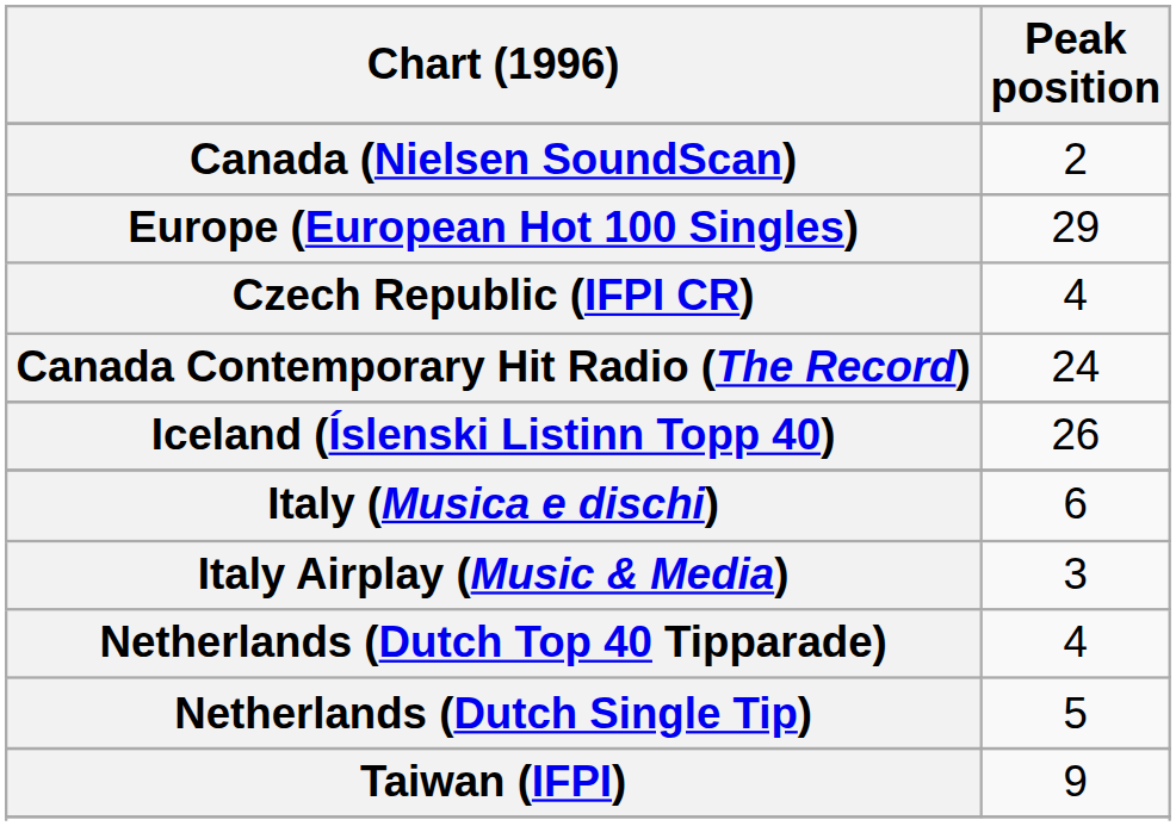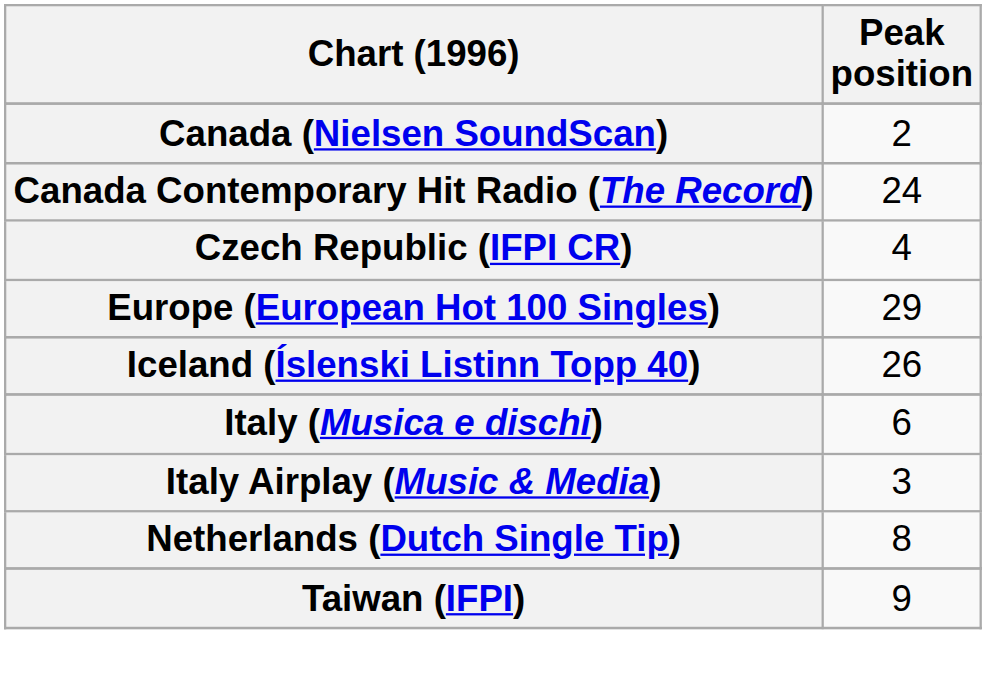rows swapped: Canada Contemporary Hit Radio (The Record) <-> Europe (European Hot 100 Singles)
- row: Netherlands (Dutch Top 40 Tipparade) | 4
Netherlands (Dutch Single Tip) | Peak position: 5 -> 8
